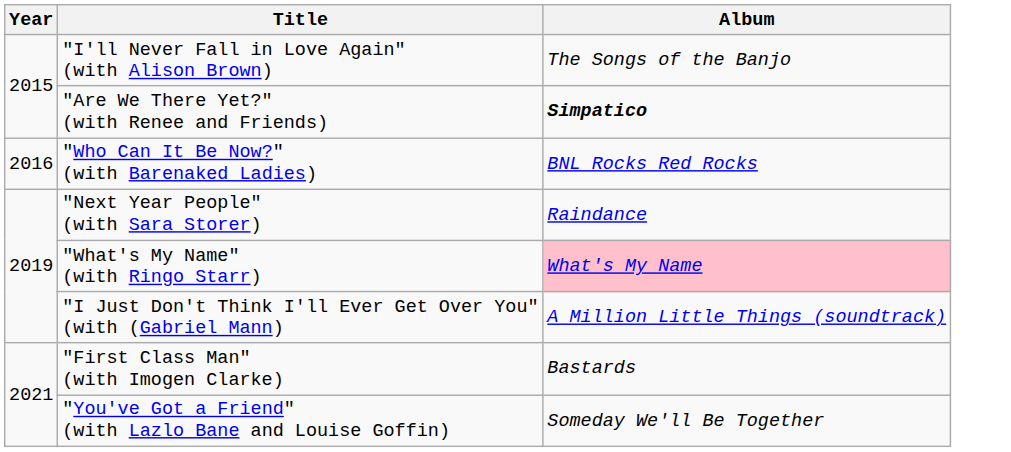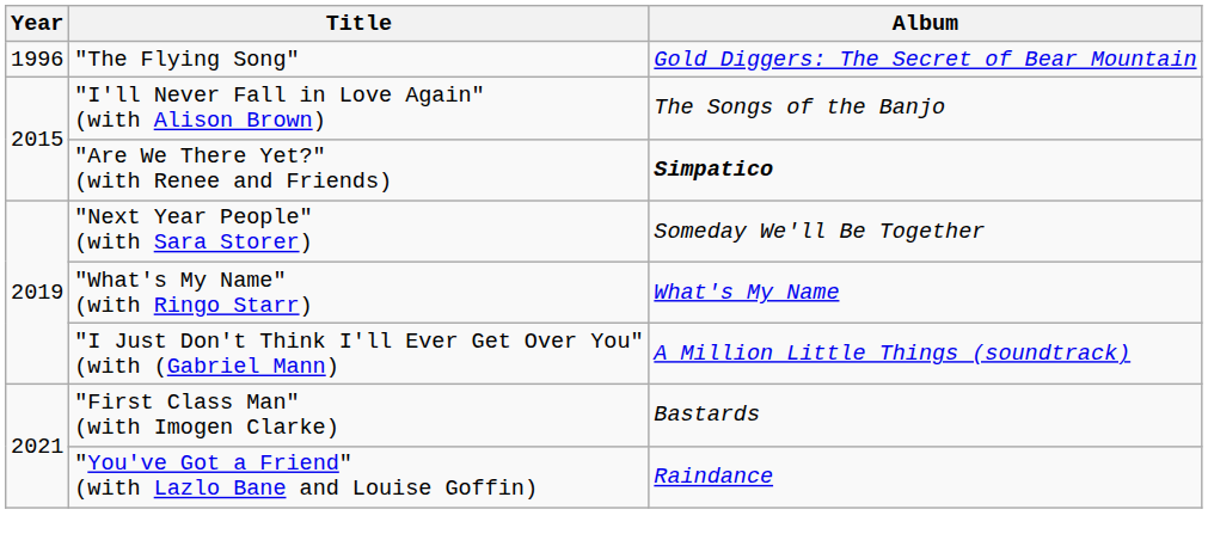+ row: 1996 | "The Flying Song" | Gold Diggers: The Secret of Bear Mountain
- row: 2016 | "Who Can It Be Now?" (with Barenaked Ladies) | BNL Rocks Red Rocks
"Next Year People" (with Sara Storer) | Album: Raindance -> Someday We'll Be Together
"What's My Name" (with Ringo Starr) | Album: pink background -> no background
"You've Got a Friend" (with Lazlo Bane and Louise Goffin) | Album: Someday We'll Be Together -> Raindance
